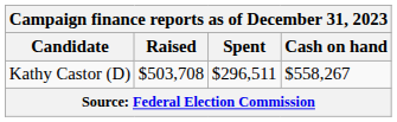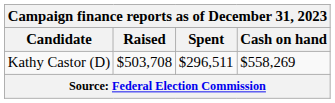Kathy Castor (D) | Cash on hand: $558,267 -> $558,269
